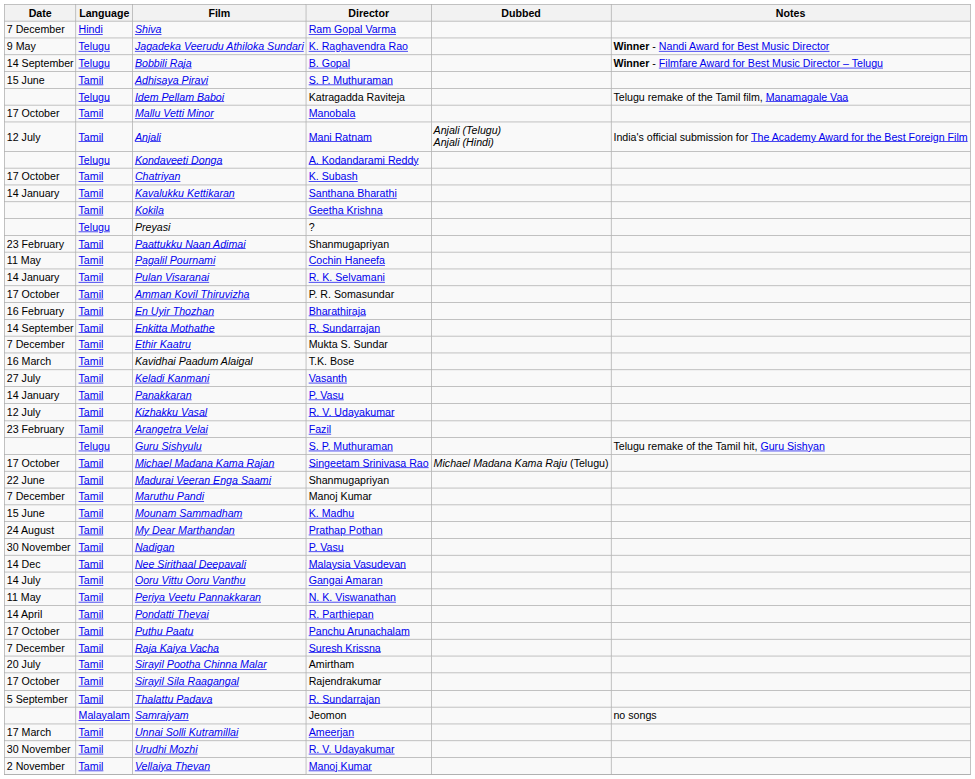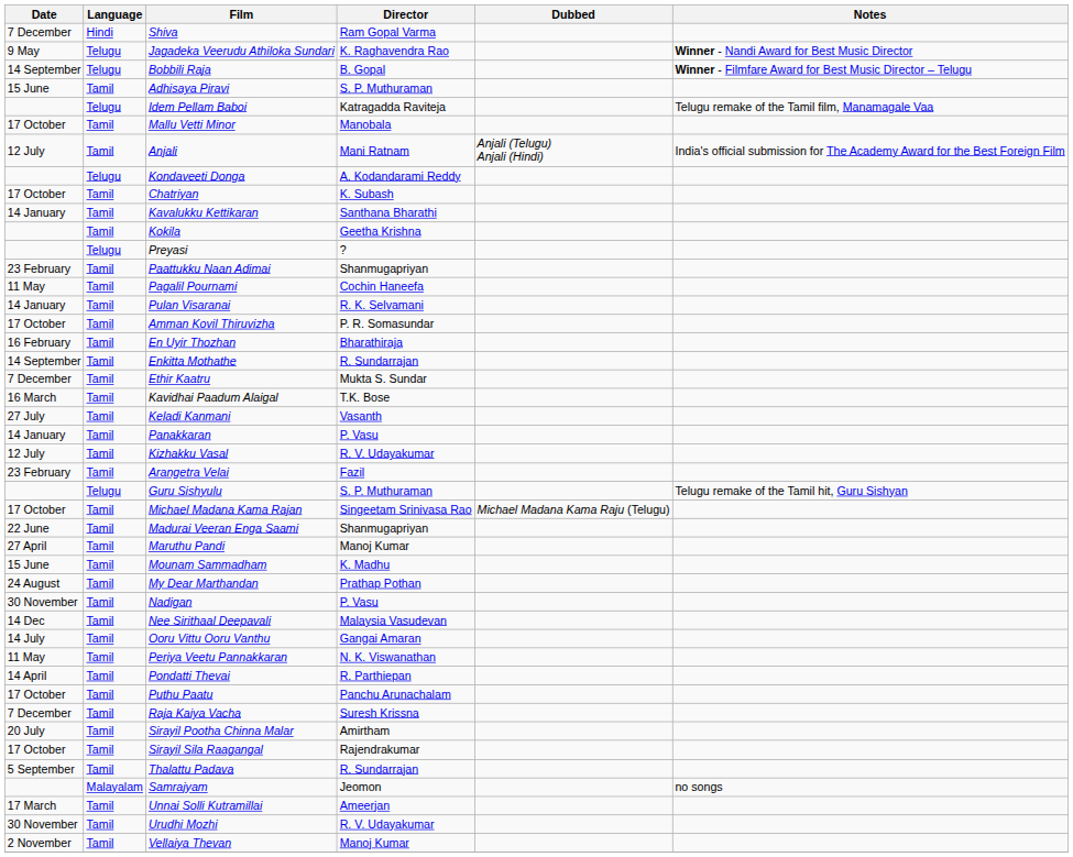Maruthu Pandi | Date: 7 December -> 27 April
